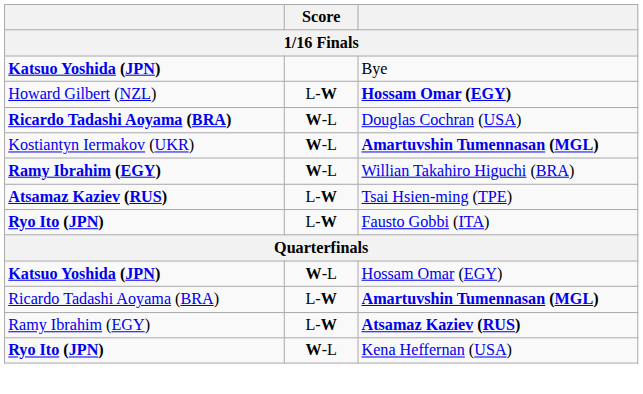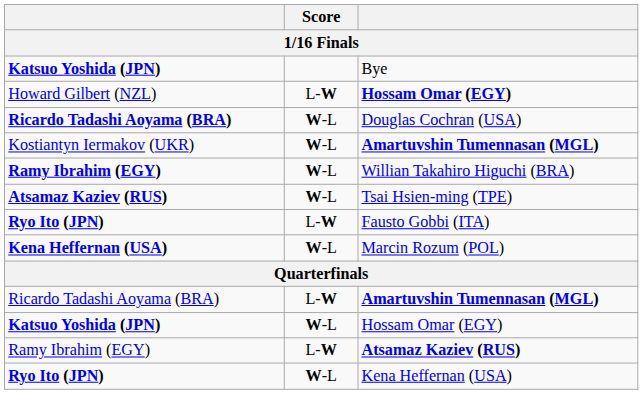Tsai Hsien-ming (TPE) | Score: L-W -> W-L
+ row: Kena Heffernan (USA) | W-L | Marcin Rozum (POL)
rows swapped: Katsuo Yoshida (JPN) / Hossam Omar (EGY) <-> Ricardo Tadashi Aoyama (BRA) / Amartuvshin Tumennasan (MGL)
